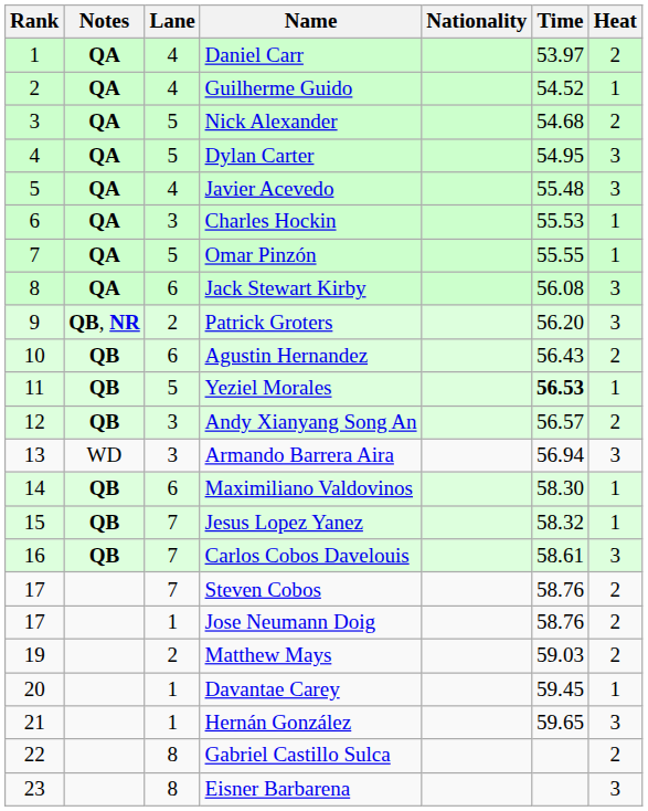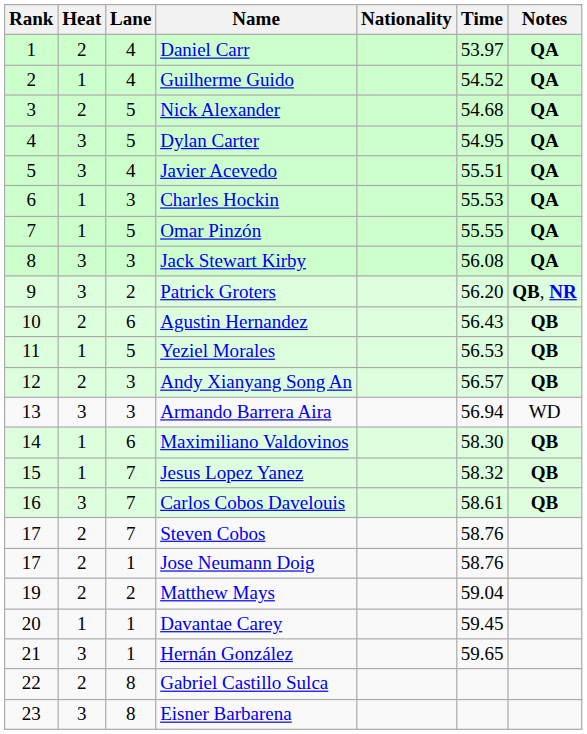columns swapped: Heat <-> Notes
Javier Acevedo | Time: 55.48 -> 55.51
Jack Stewart Kirby | Lane: 6 -> 3
Yeziel Morales | Time: bold -> normal
Matthew Mays | Time: 59.03 -> 59.04
